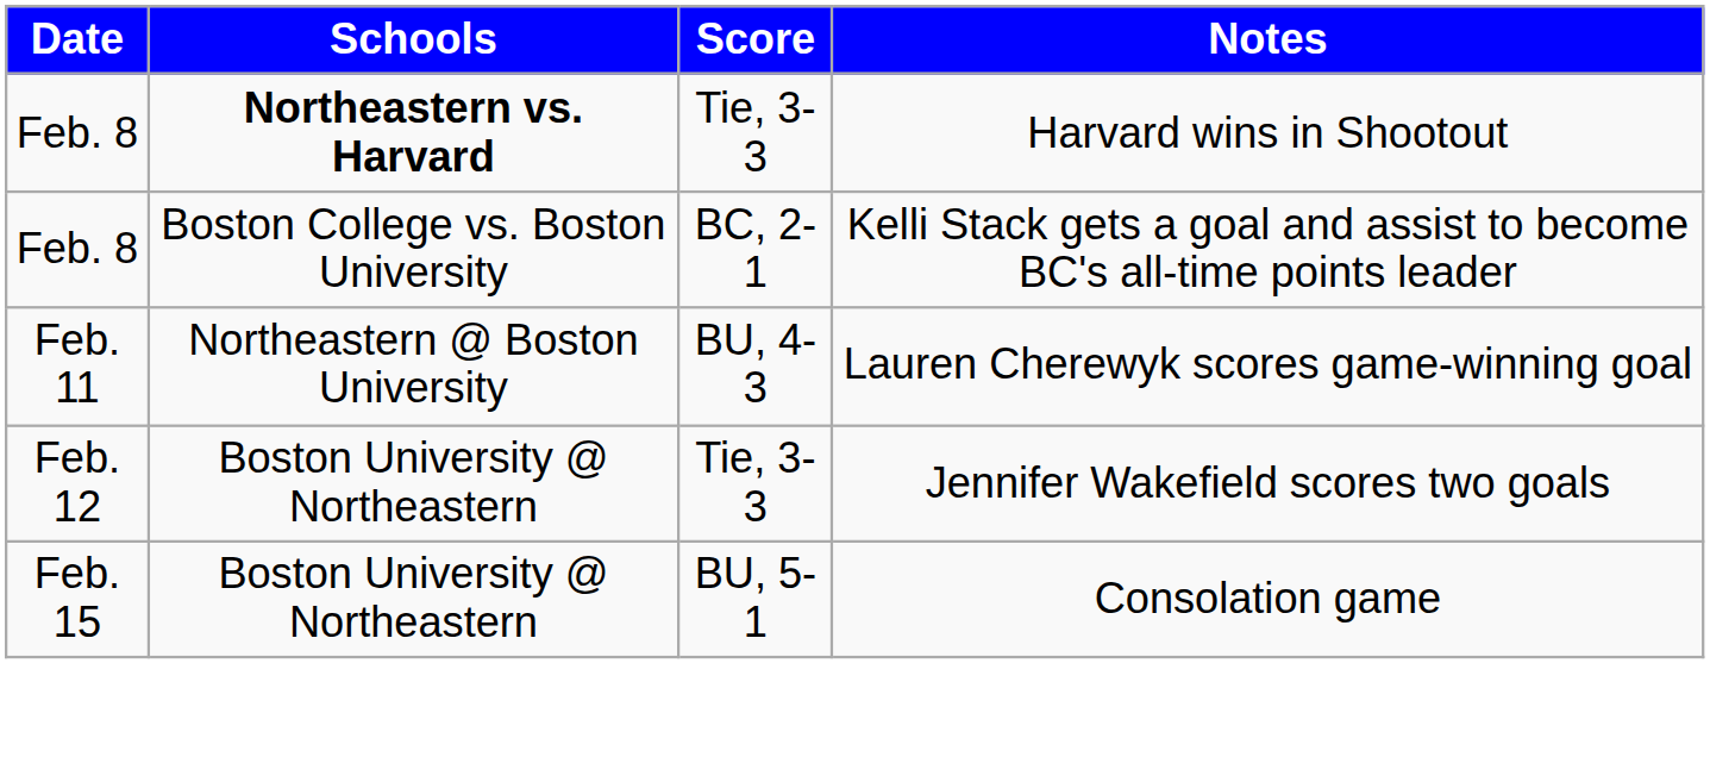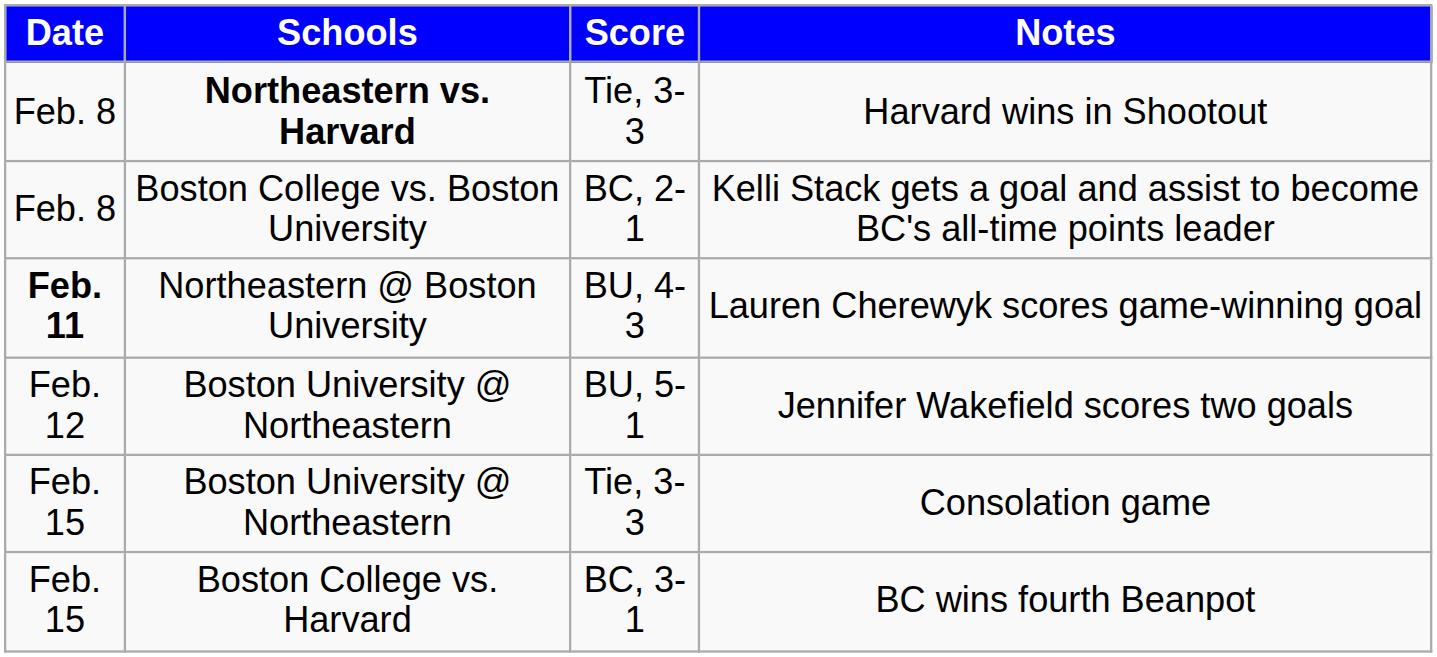Lauren Cherewyk scores game-winning goal | Date: normal -> bold
Jennifer Wakefield scores two goals | Score: Tie, 3-3 -> BU, 5-1
Consolation game | Score: BU, 5-1 -> Tie, 3-3
+ row: Feb. 15 | Boston College vs. Harvard | BC, 3-1 | BC wins fourth Beanpot
